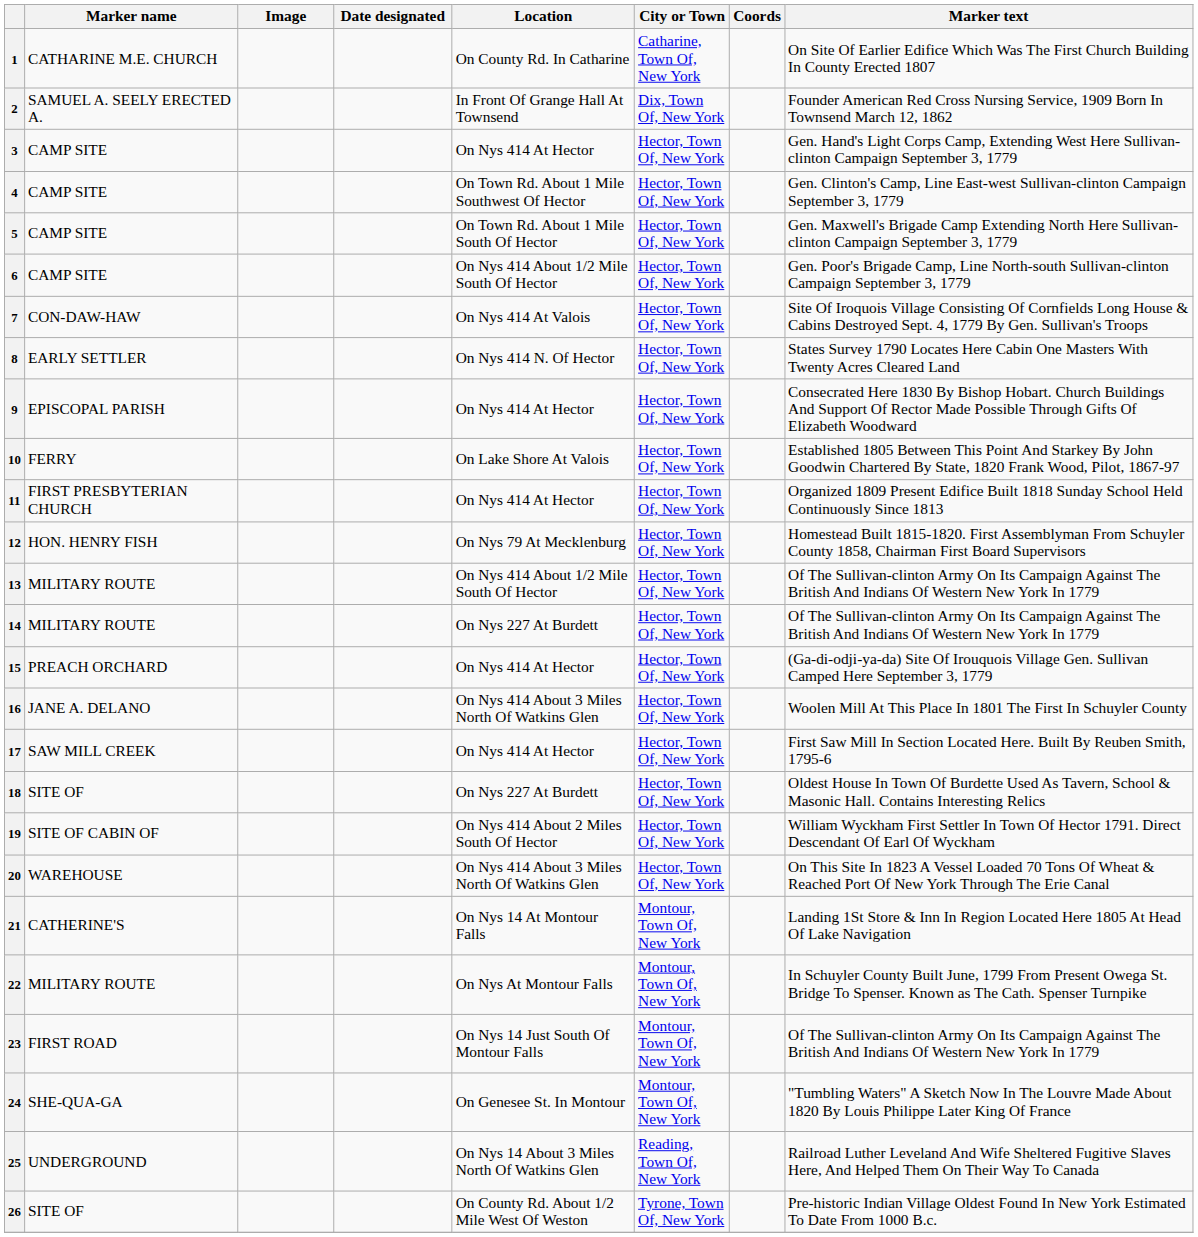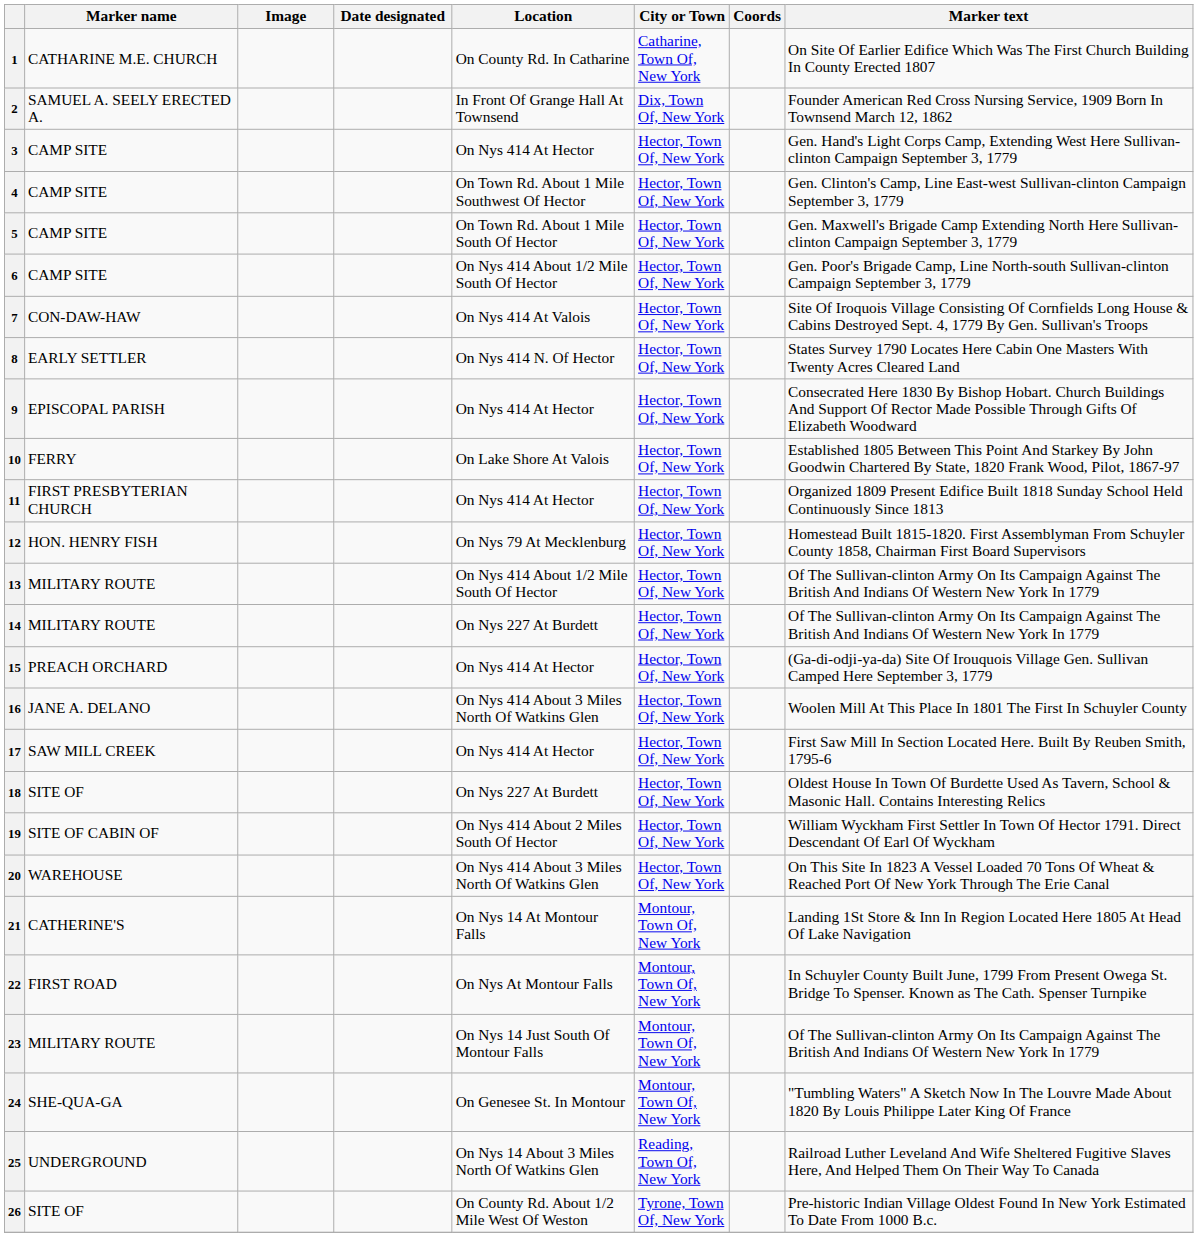22 | Marker name: MILITARY ROUTE -> FIRST ROAD
23 | Marker name: FIRST ROAD -> MILITARY ROUTE
